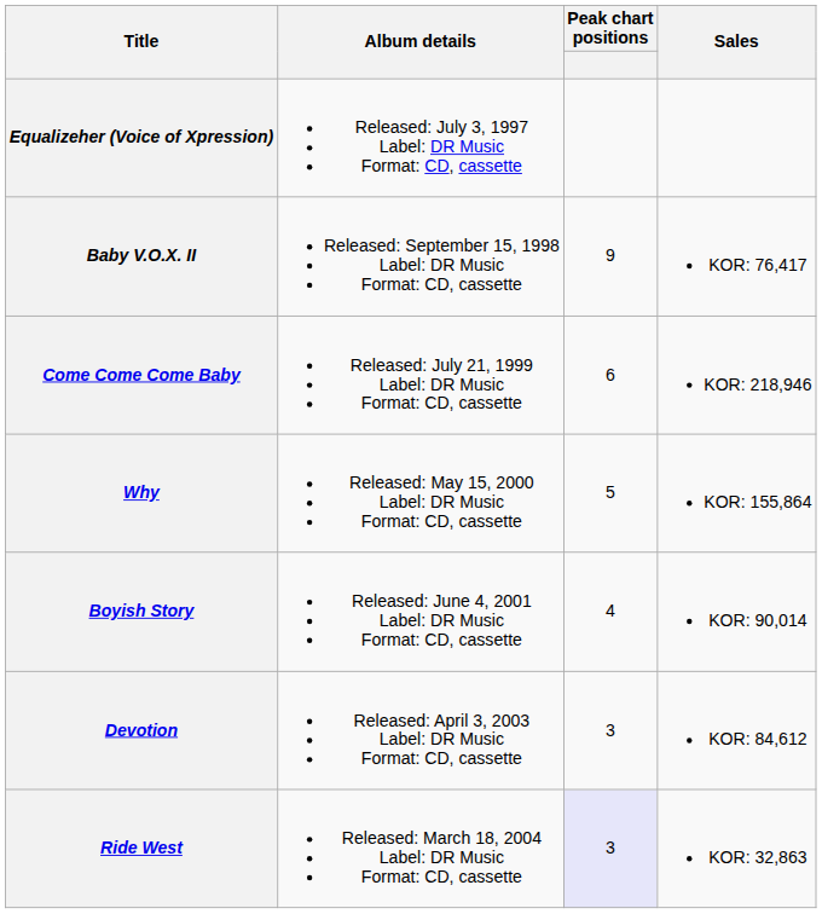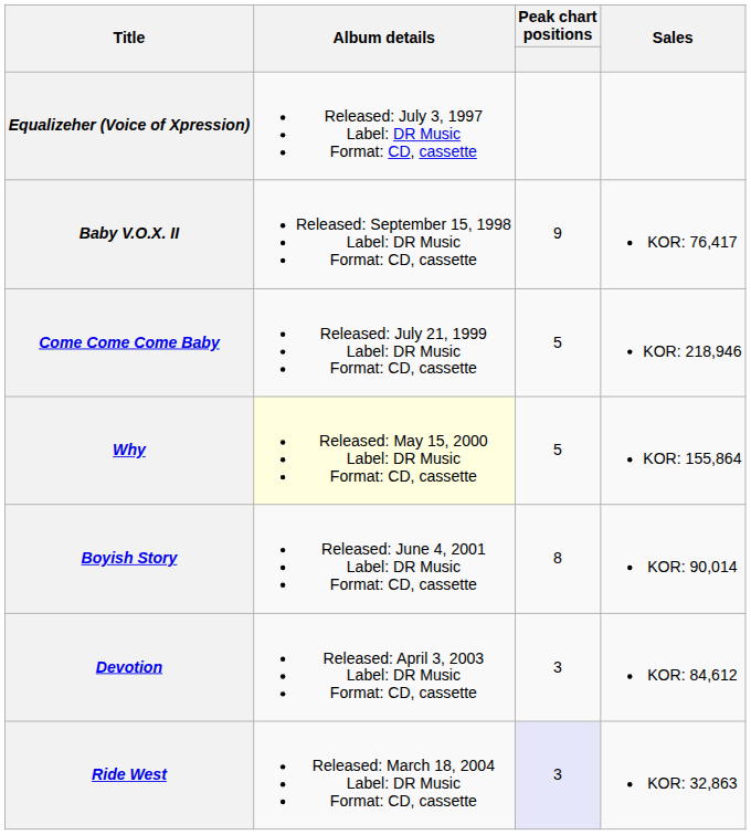Come Come Come Baby | Peak chart positions: 6 -> 5
Why | Album details: no background -> lightyellow background
Boyish Story | Peak chart positions: 4 -> 8
